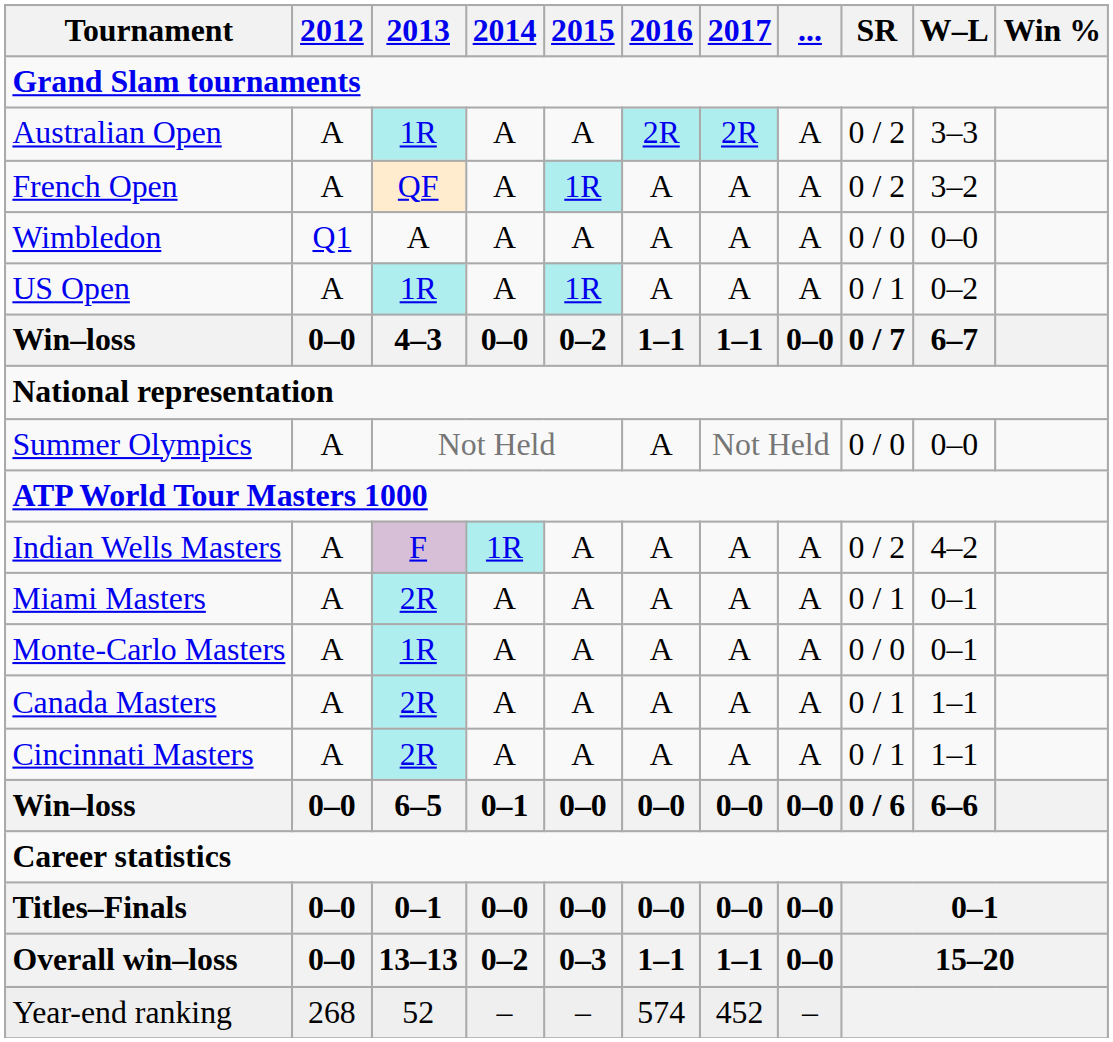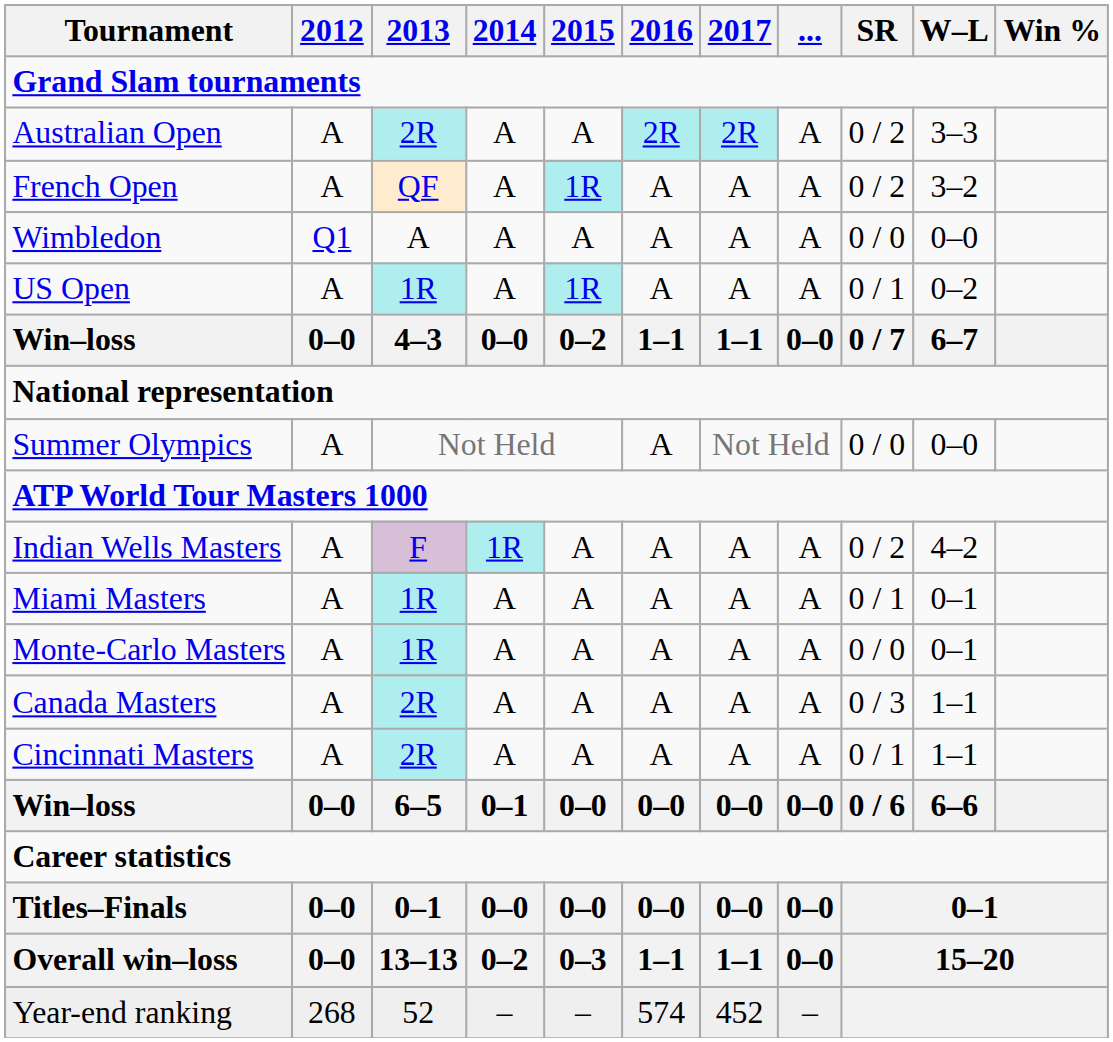Australian Open | 2013: 1R -> 2R
Miami Masters | 2013: 2R -> 1R
Canada Masters | SR: 0 / 1 -> 0 / 3
